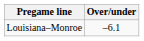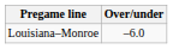Louisiana–Monroe | Over/under: –6.1 -> –6.0
